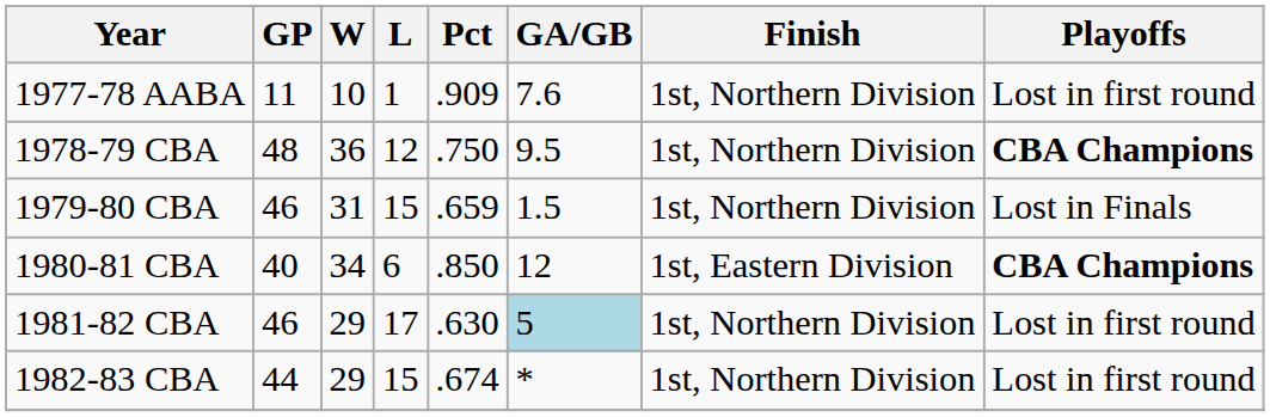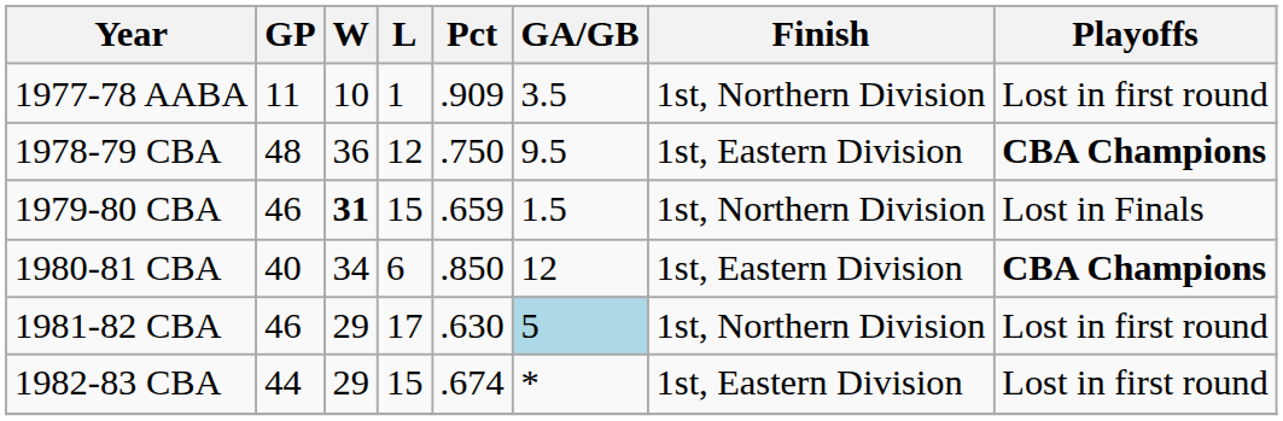1977-78 AABA | GA/GB: 7.6 -> 3.5
1978-79 CBA | Finish: 1st, Northern Division -> 1st, Eastern Division
1979-80 CBA | W: normal -> bold
1982-83 CBA | Finish: 1st, Northern Division -> 1st, Eastern Division
